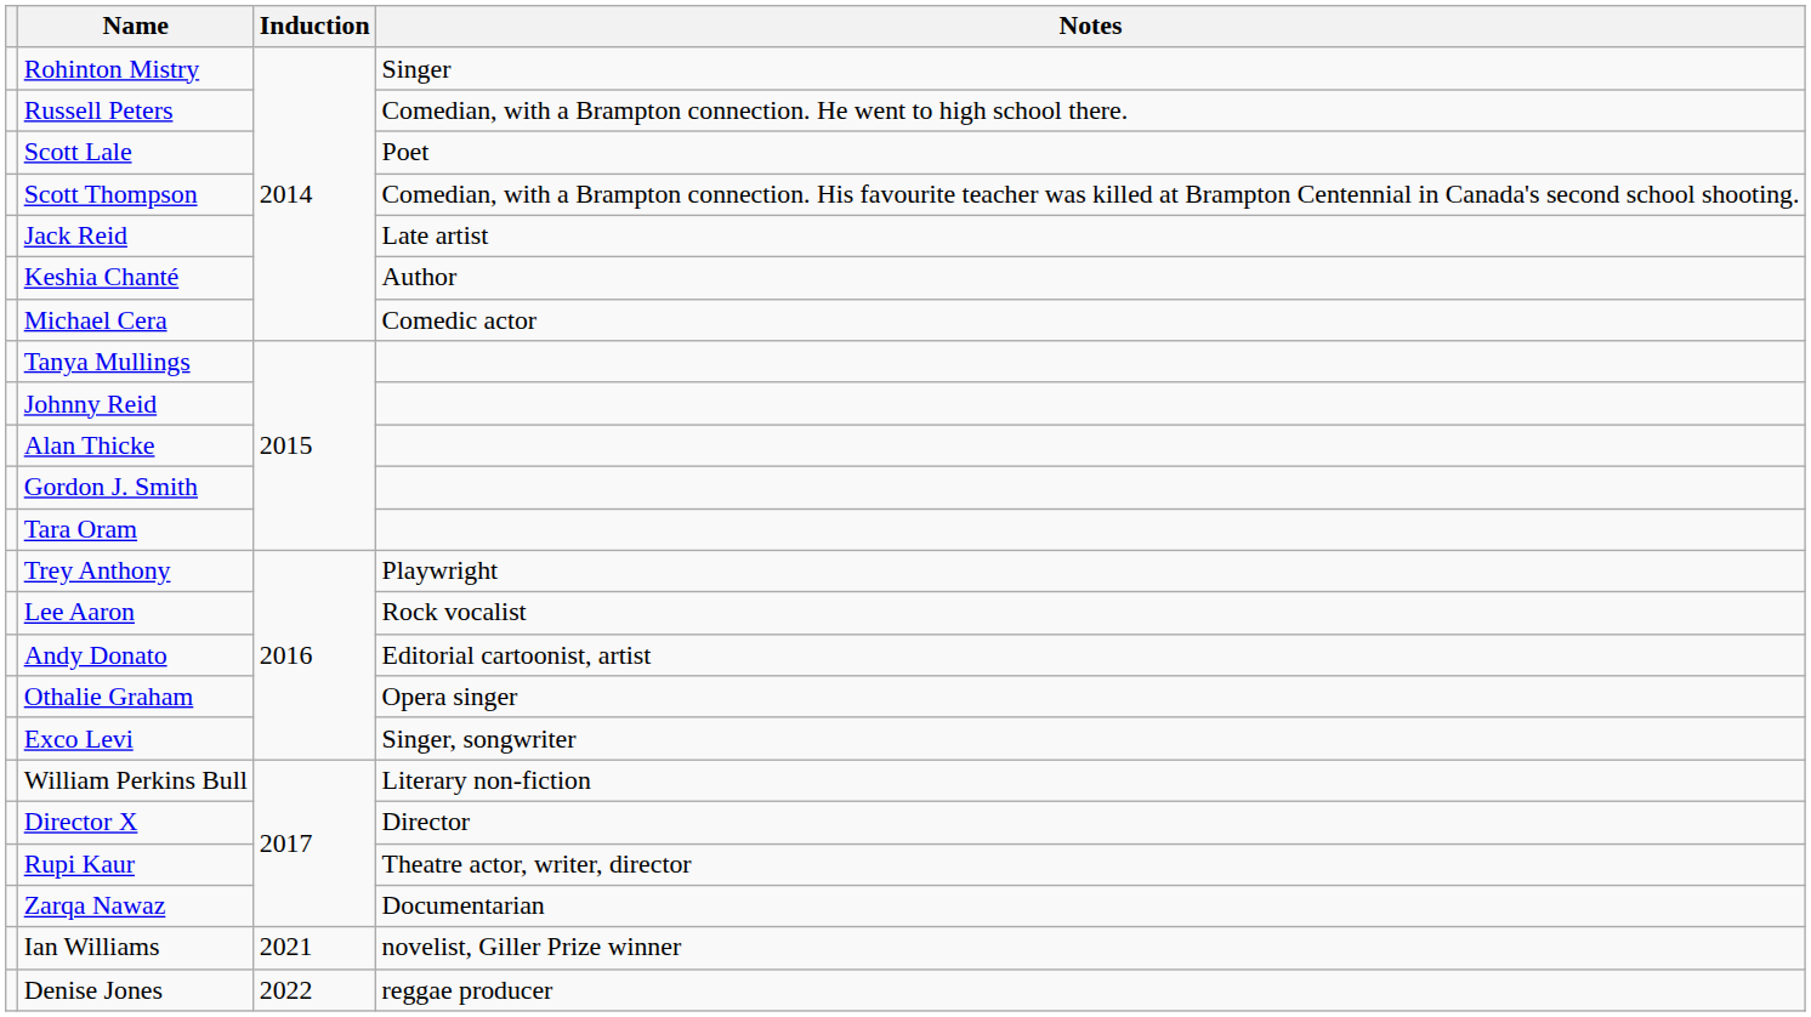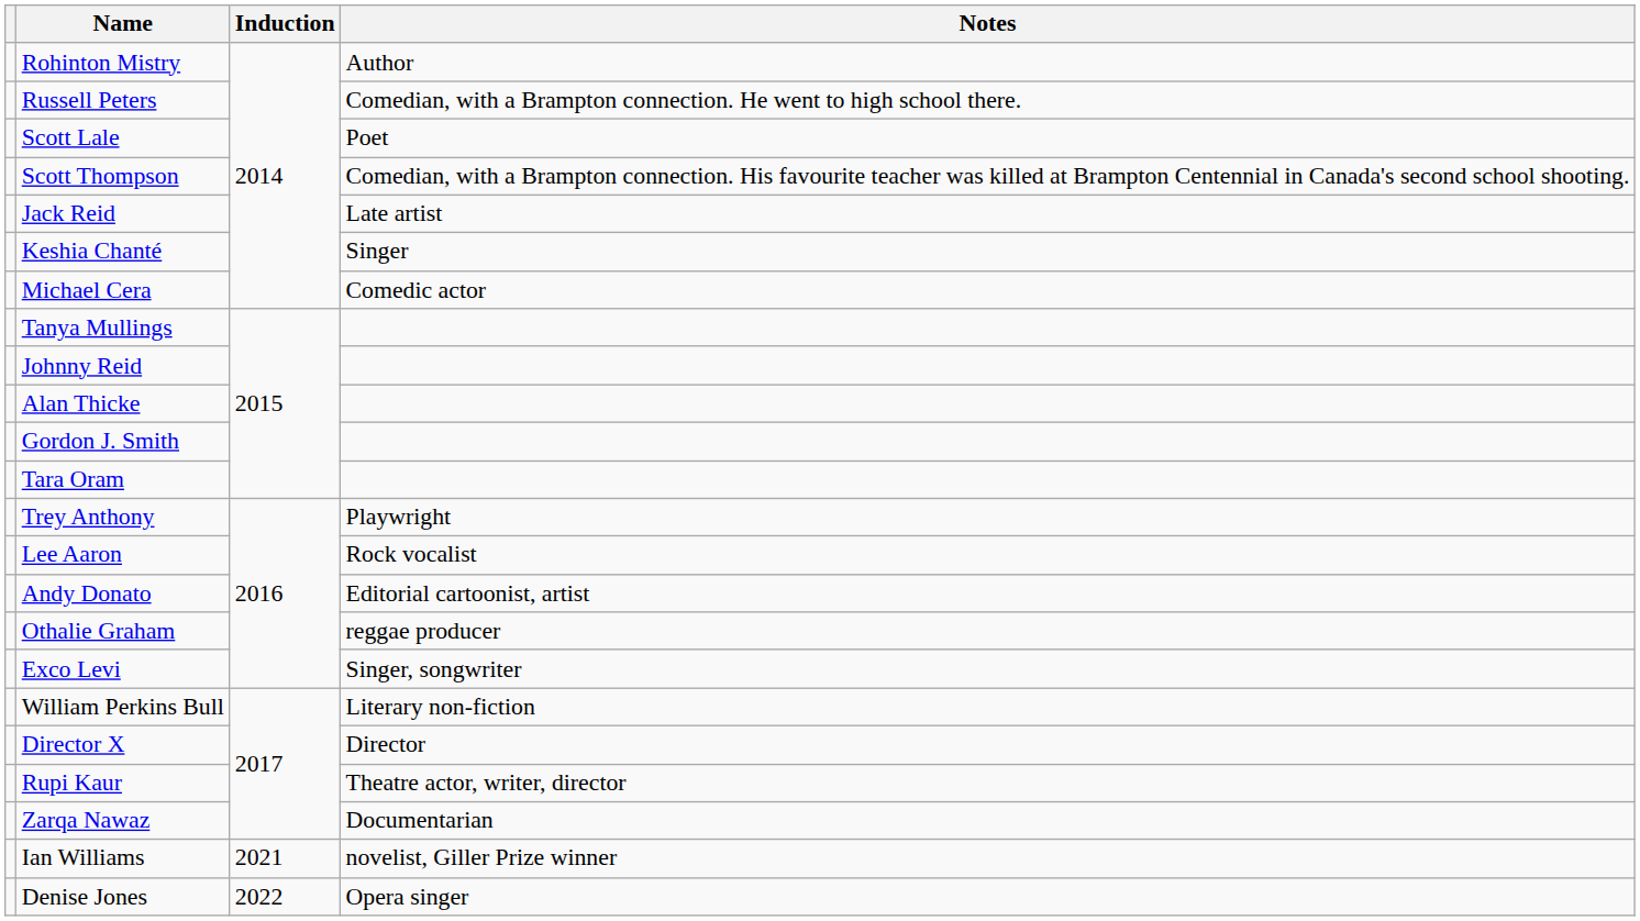Rohinton Mistry | Notes: Singer -> Author
Keshia Chanté | Notes: Author -> Singer
Othalie Graham | Notes: Opera singer -> reggae producer
Denise Jones | Notes: reggae producer -> Opera singer
